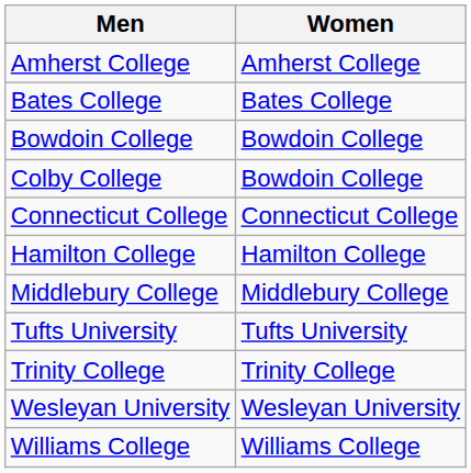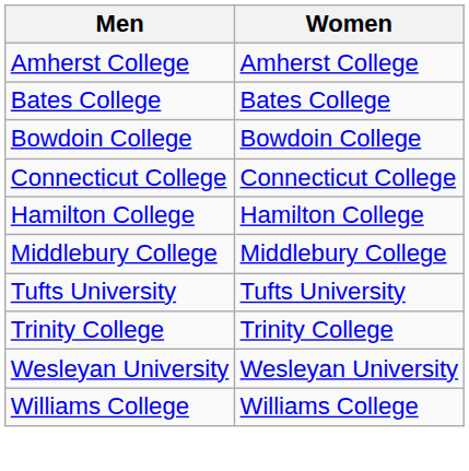- row: Colby College | Bowdoin College
